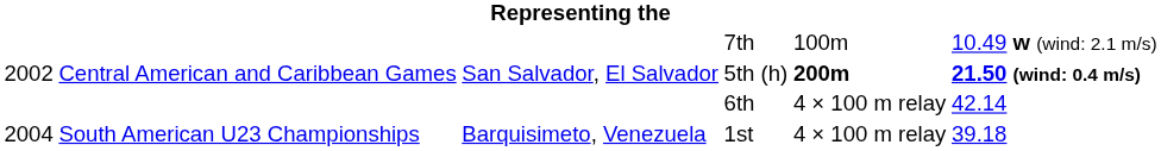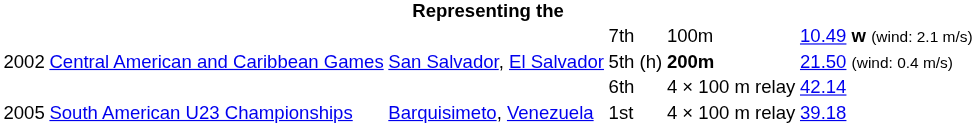5th (h) | column 6: bold -> normal
1st | column 1: 2004 -> 2005
